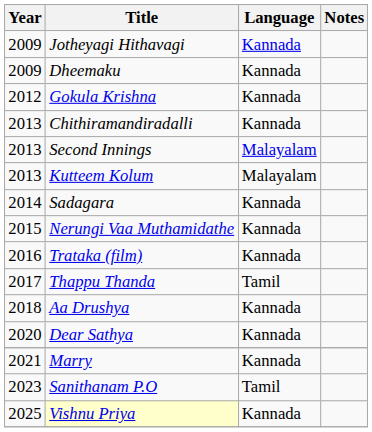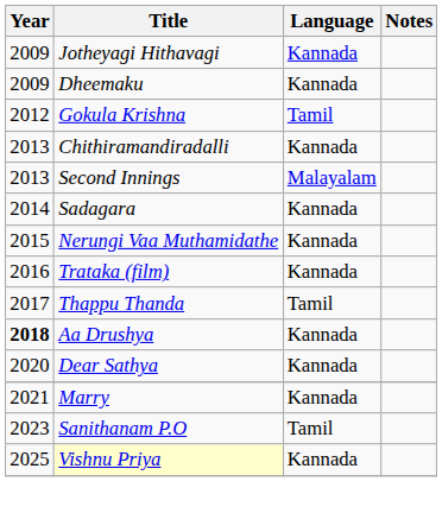Gokula Krishna | Language: Kannada -> Tamil
- row: 2013 | Kutteem Kolum | Malayalam
Aa Drushya | Year: normal -> bold
